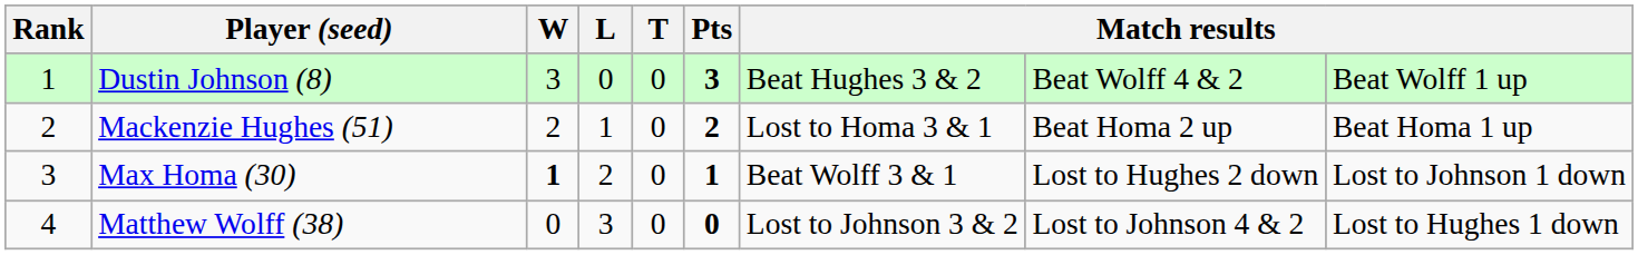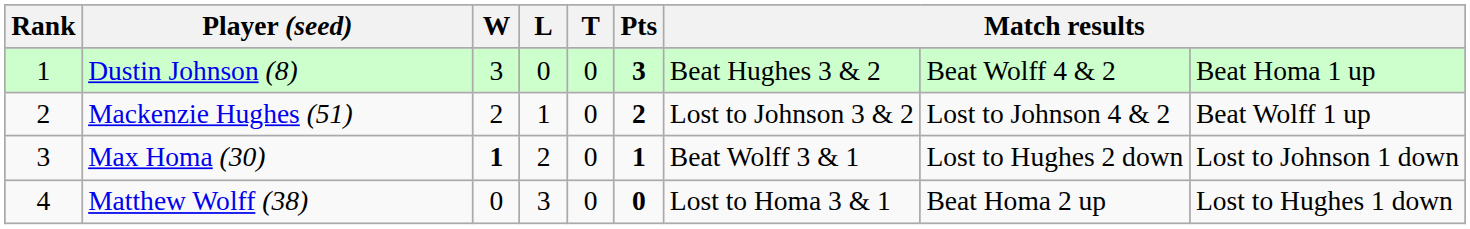Dustin Johnson (8) | column 9: Beat Wolff 1 up -> Beat Homa 1 up
Mackenzie Hughes (51) | column 7: Lost to Homa 3 & 1 -> Lost to Johnson 3 & 2
Mackenzie Hughes (51) | column 8: Beat Homa 2 up -> Lost to Johnson 4 & 2
Mackenzie Hughes (51) | column 9: Beat Homa 1 up -> Beat Wolff 1 up
Matthew Wolff (38) | column 7: Lost to Johnson 3 & 2 -> Lost to Homa 3 & 1
Matthew Wolff (38) | column 8: Lost to Johnson 4 & 2 -> Beat Homa 2 up
